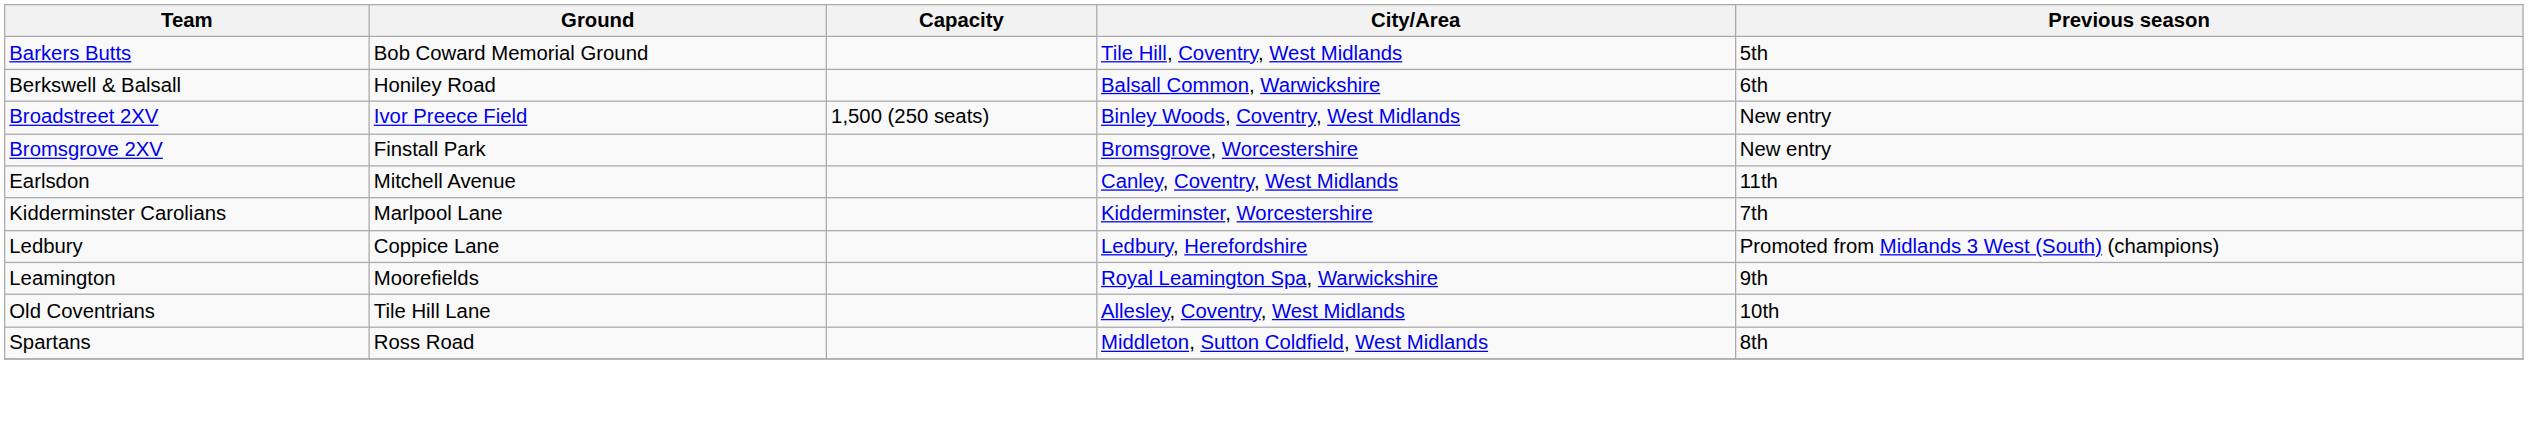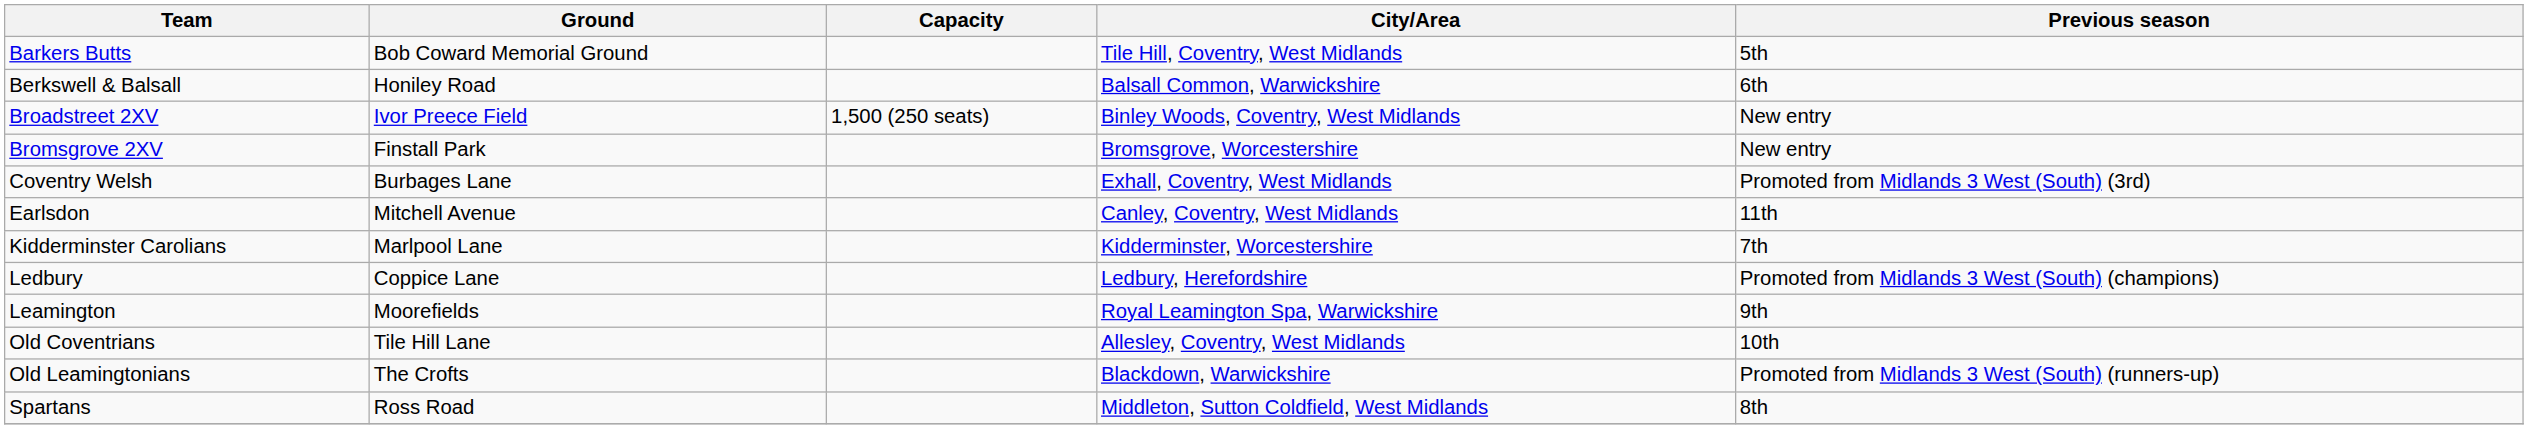+ row: Coventry Welsh | Burbages Lane | Exhall, Coventry, West Midlands | Promoted from Midlands 3 West (South) (3rd)
+ row: Old Leamingtonians | The Crofts | Blackdown, Warwickshire | Promoted from Midlands 3 West (South) (runners-up)
